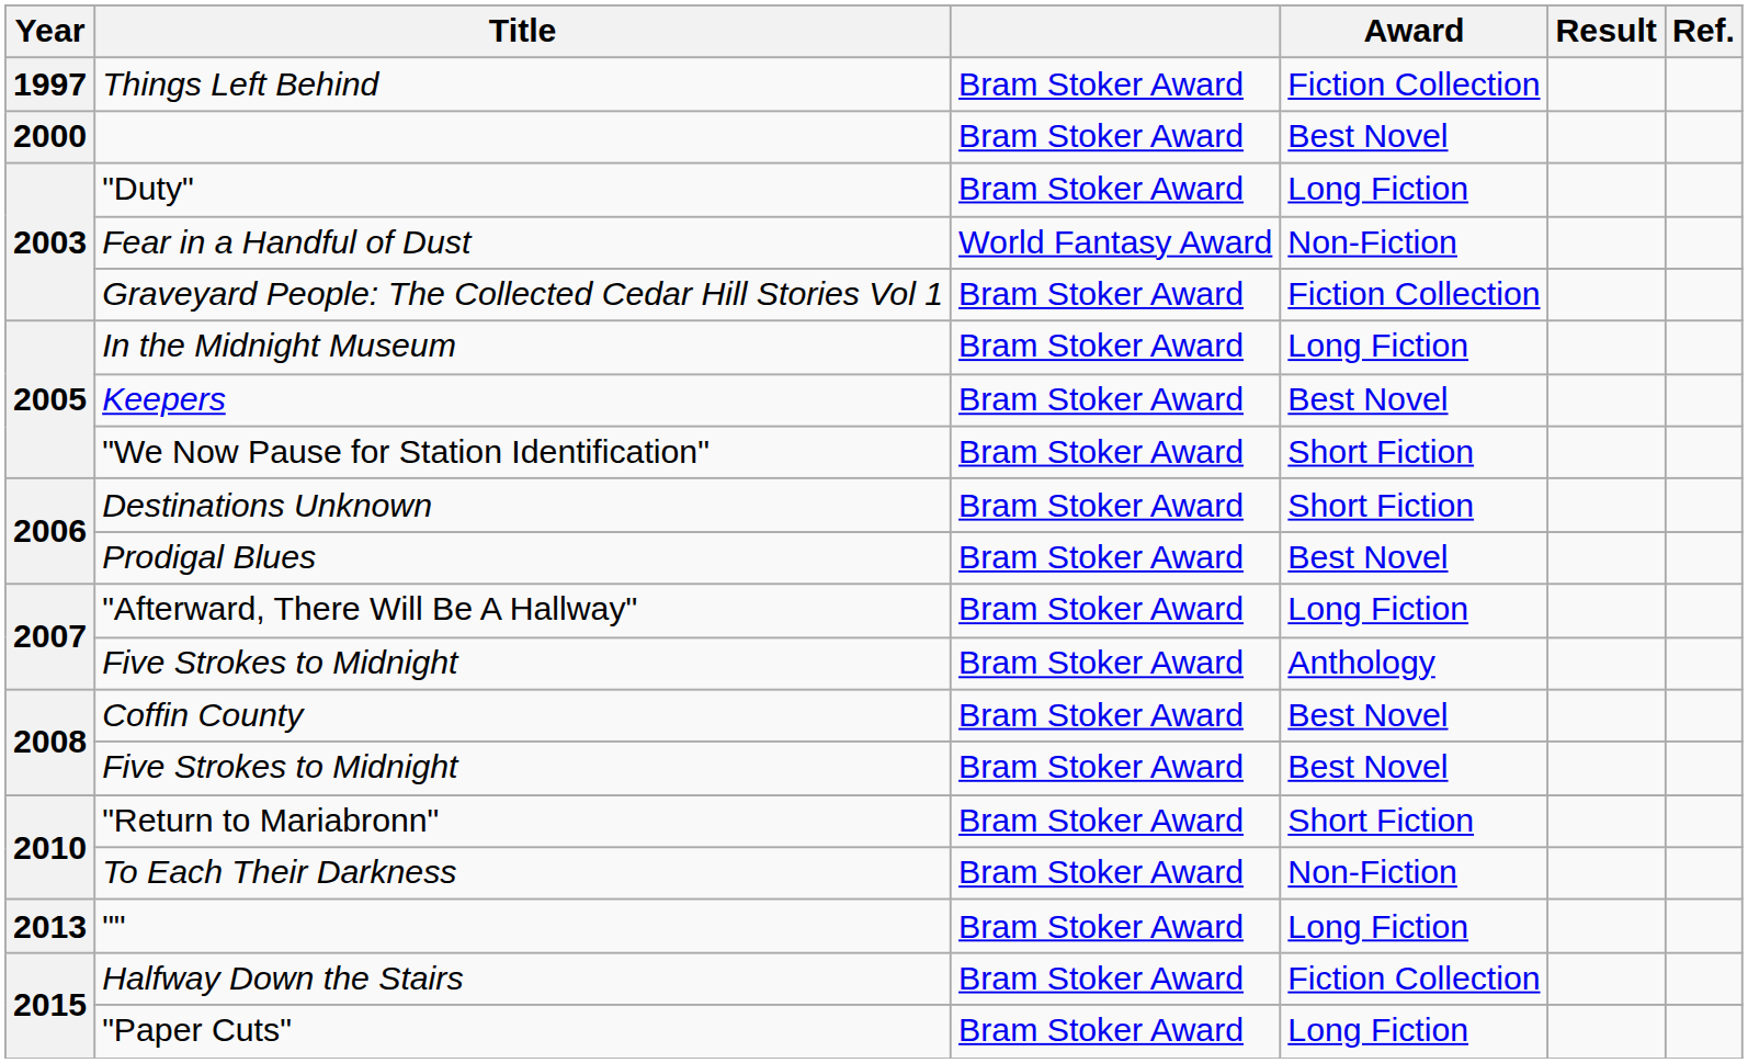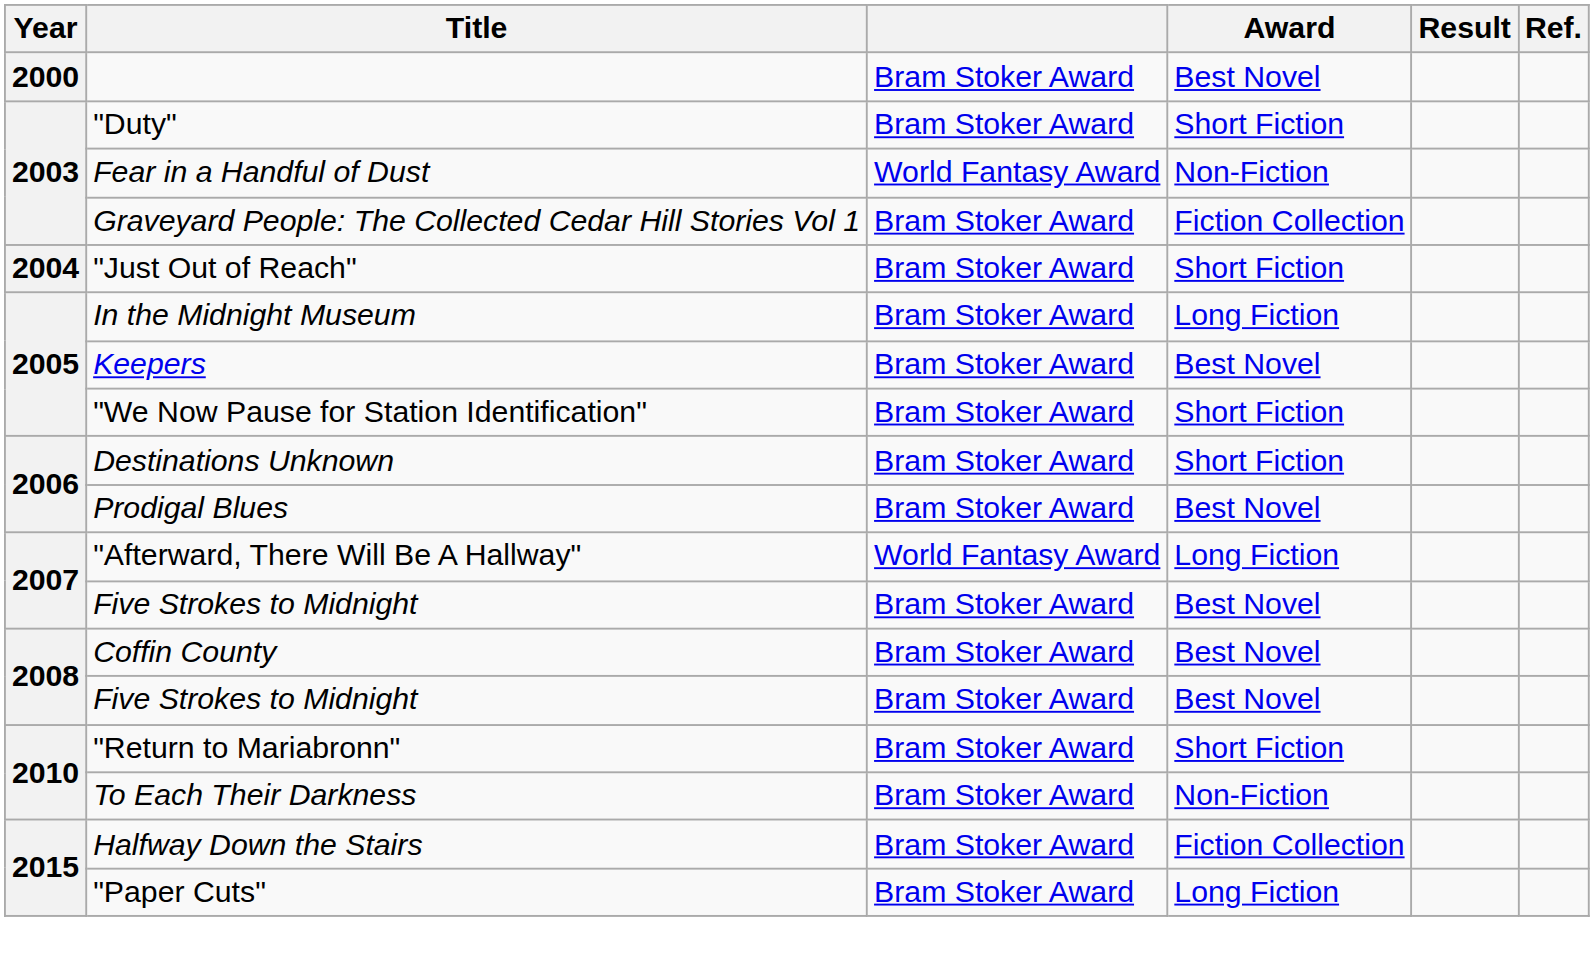- row: 1997 | Things Left Behind | Bram Stoker Award | Fiction Collection
"Duty" | Award: Long Fiction -> Short Fiction
+ row: 2004 | "Just Out of Reach" | Bram Stoker Award | Short Fiction
"Afterward, There Will Be A Hallway" | column 3: Bram Stoker Award -> World Fantasy Award
2007 / Five Strokes to Midnight | Award: Anthology -> Best Novel
- row: 2013 | "" | Bram Stoker Award | Long Fiction
